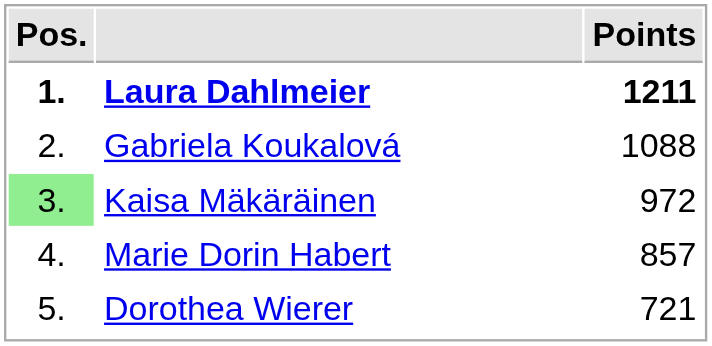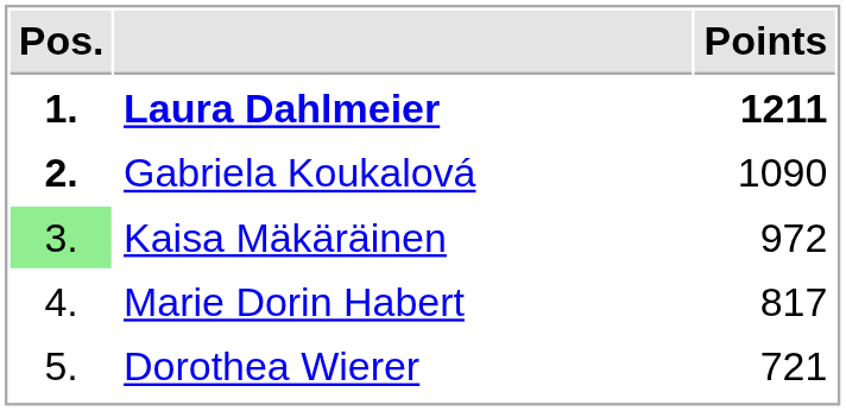Gabriela Koukalová | Pos.: normal -> bold
Gabriela Koukalová | Points: 1088 -> 1090
Marie Dorin Habert | Points: 857 -> 817
